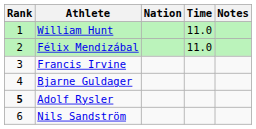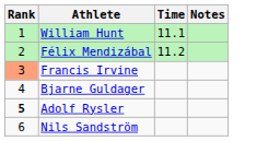- column: Nation
William Hunt | Time: 11.0 -> 11.1
Félix Mendizábal | Time: 11.0 -> 11.2
Francis Irvine | Rank: no background -> lightsalmon background
